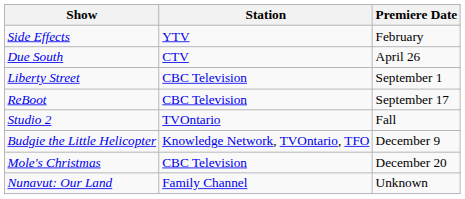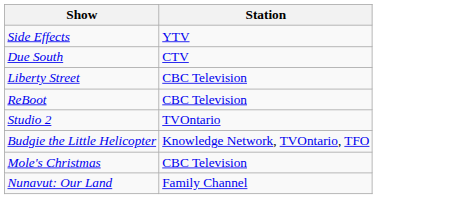- column: Premiere Date | February | April 26 | September 1 | September 17 | Fall | December 9 | December 20 | Unknown
